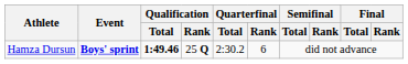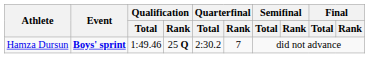Hamza Dursun | Qualification / Total: bold -> normal
Hamza Dursun | Quarterfinal / Rank: 6 -> 7
